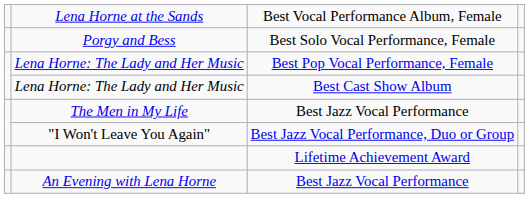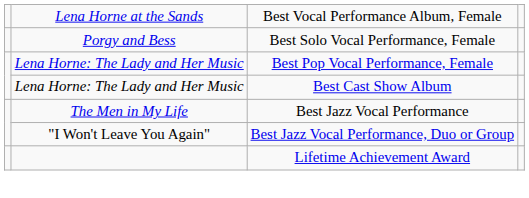- row: An Evening with Lena Horne | Best Jazz Vocal Performance
